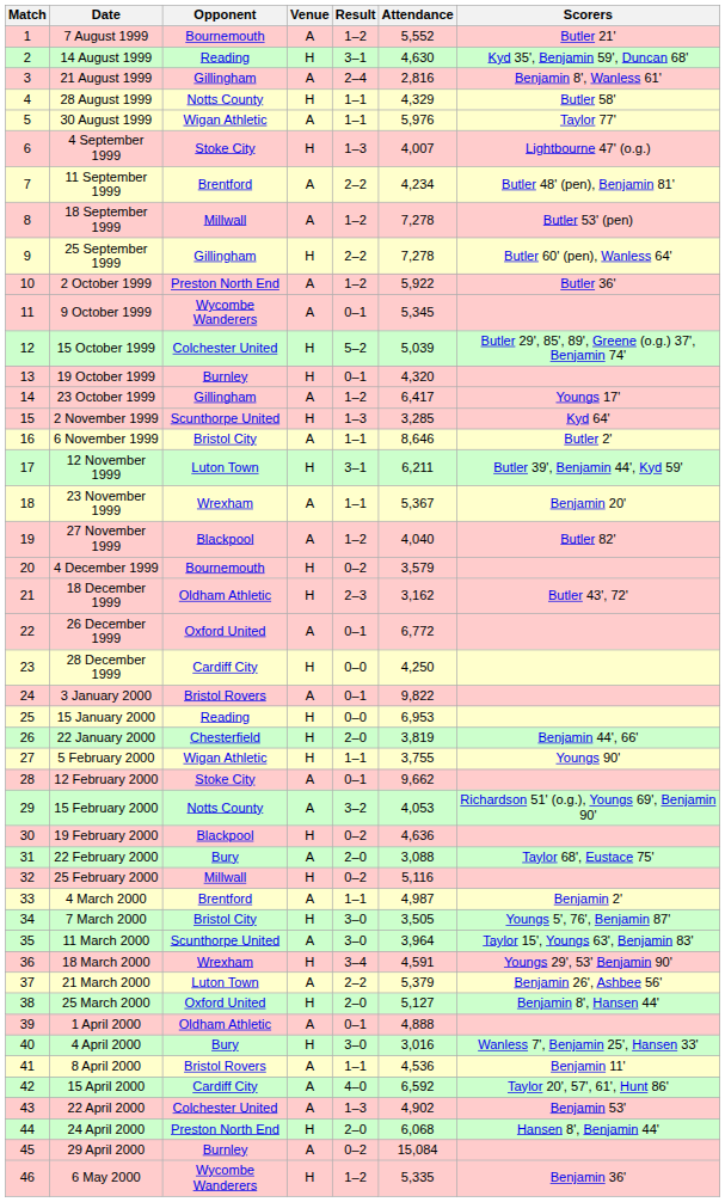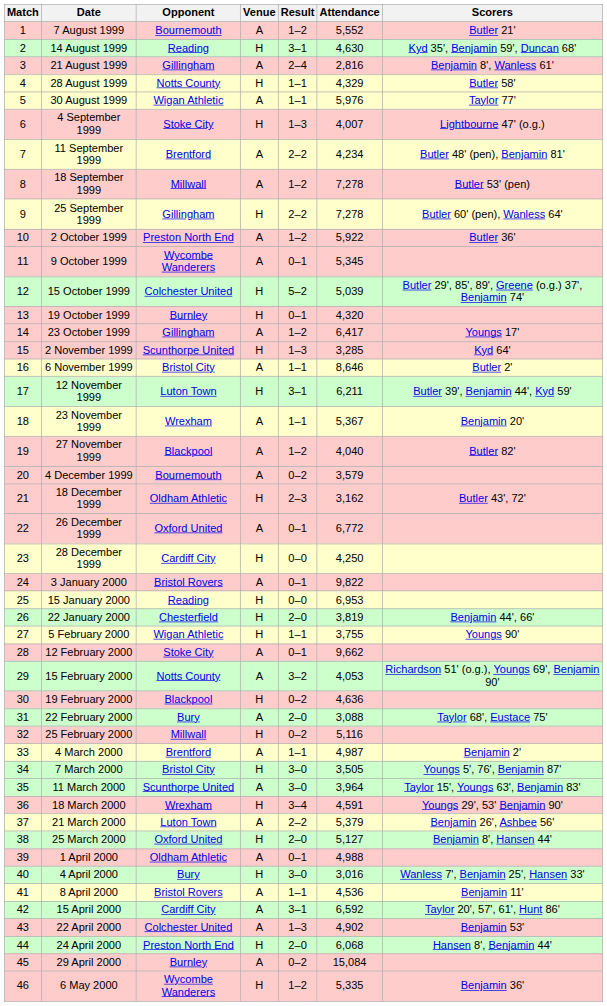4 December 1999 | Venue: H -> A
1 April 2000 | Attendance: 4,888 -> 4,988
15 April 2000 | Result: 4–0 -> 3–1
